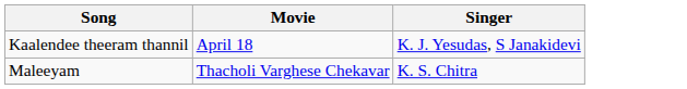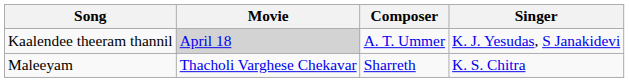+ column: Composer | A. T. Ummer | Sharreth
Kaalendee theeram thannil | Movie: no background -> lightgrey background
